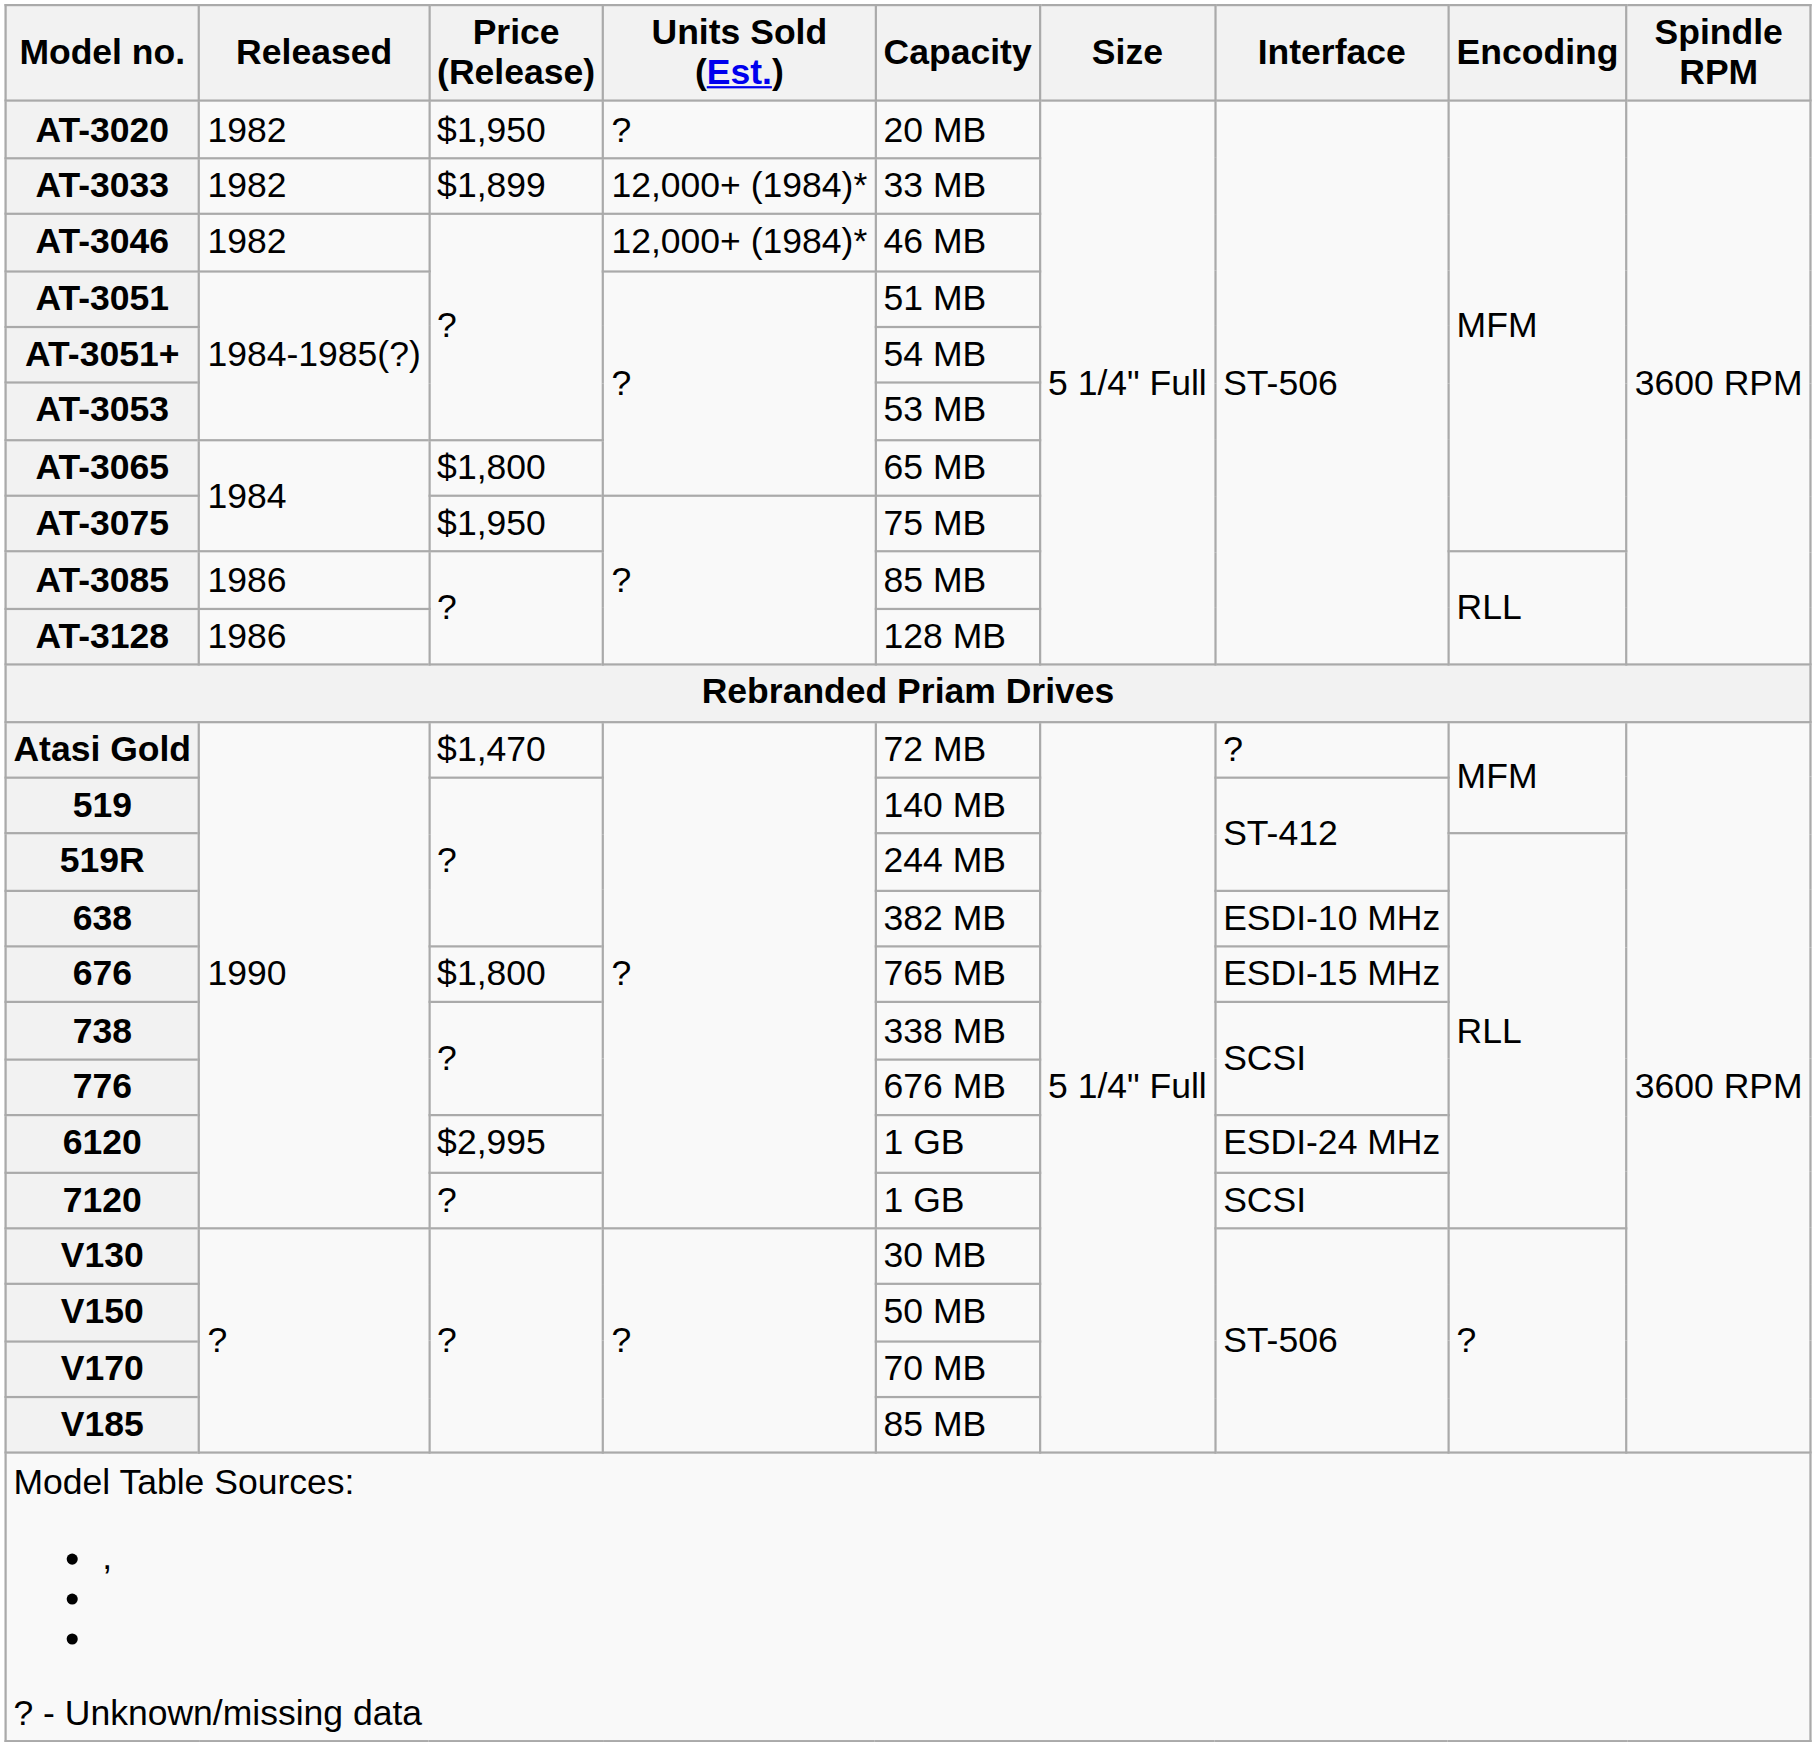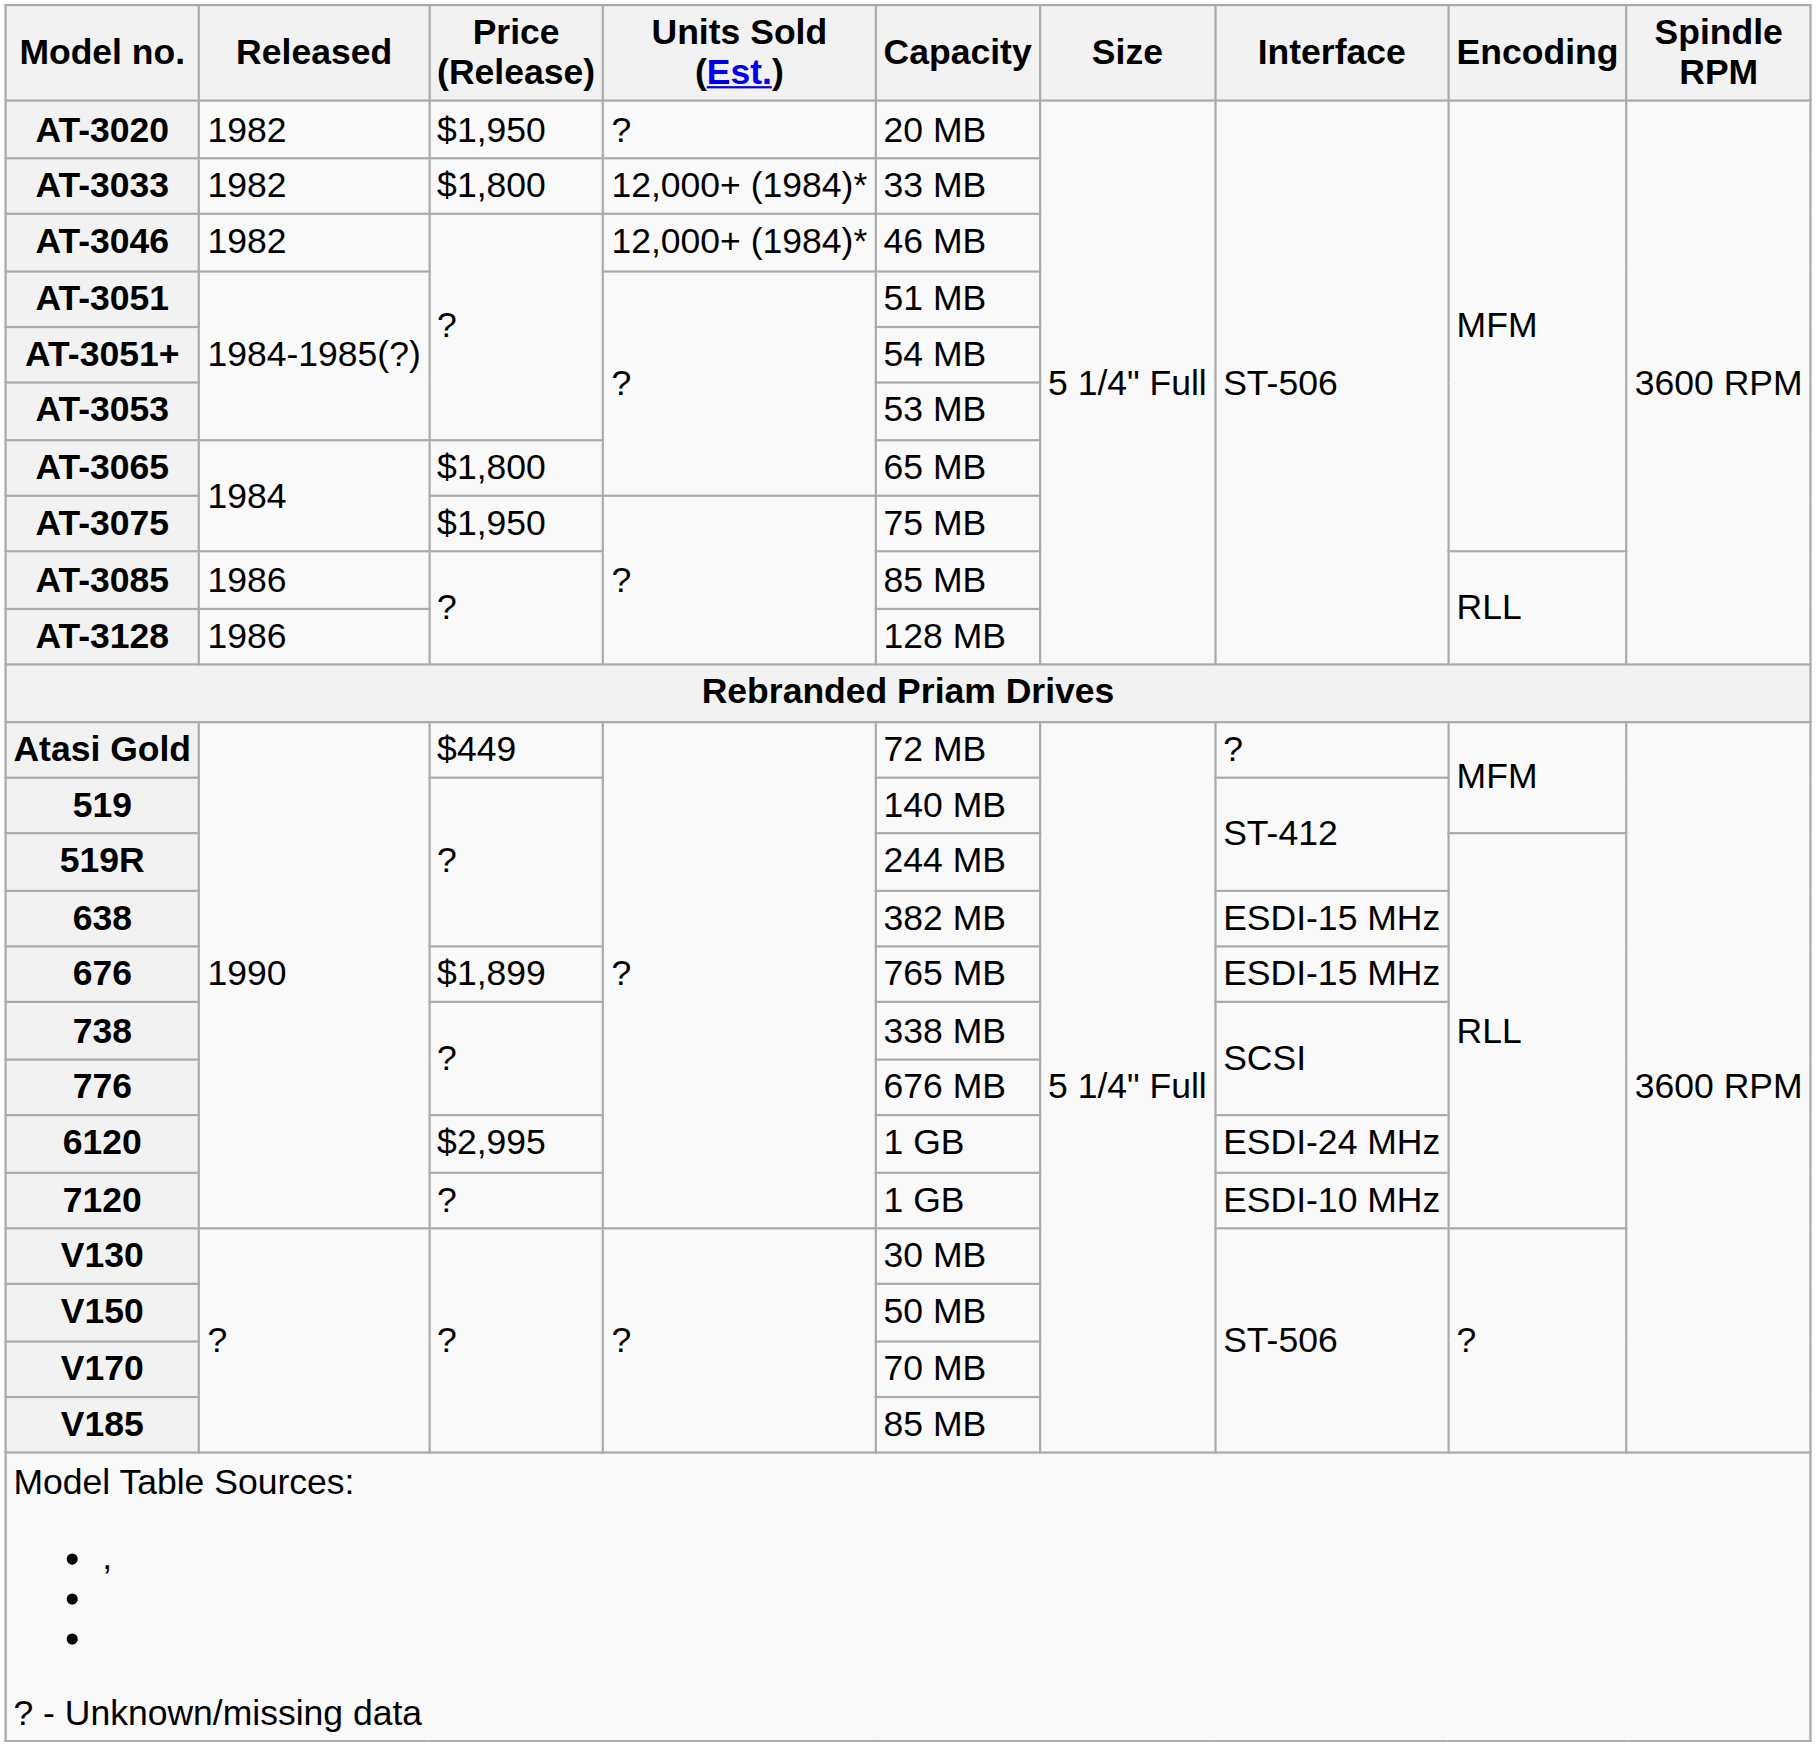AT-3033 | Price (Release): $1,899 -> $1,800
Atasi Gold | Price (Release): $1,470 -> $449
638 | Interface: ESDI-10 MHz -> ESDI-15 MHz
676 | Price (Release): $1,800 -> $1,899
7120 | Interface: SCSI -> ESDI-10 MHz
